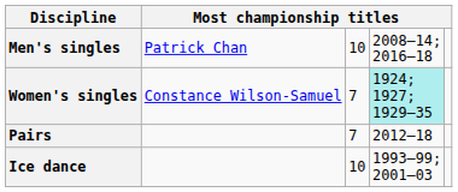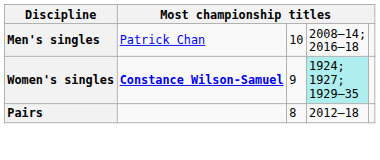Women's singles | column 2: normal -> bold
Women's singles | column 3: 7 -> 9
Pairs | column 3: 7 -> 8
- row: Ice dance | 10 | 1993–99; 2001–03
